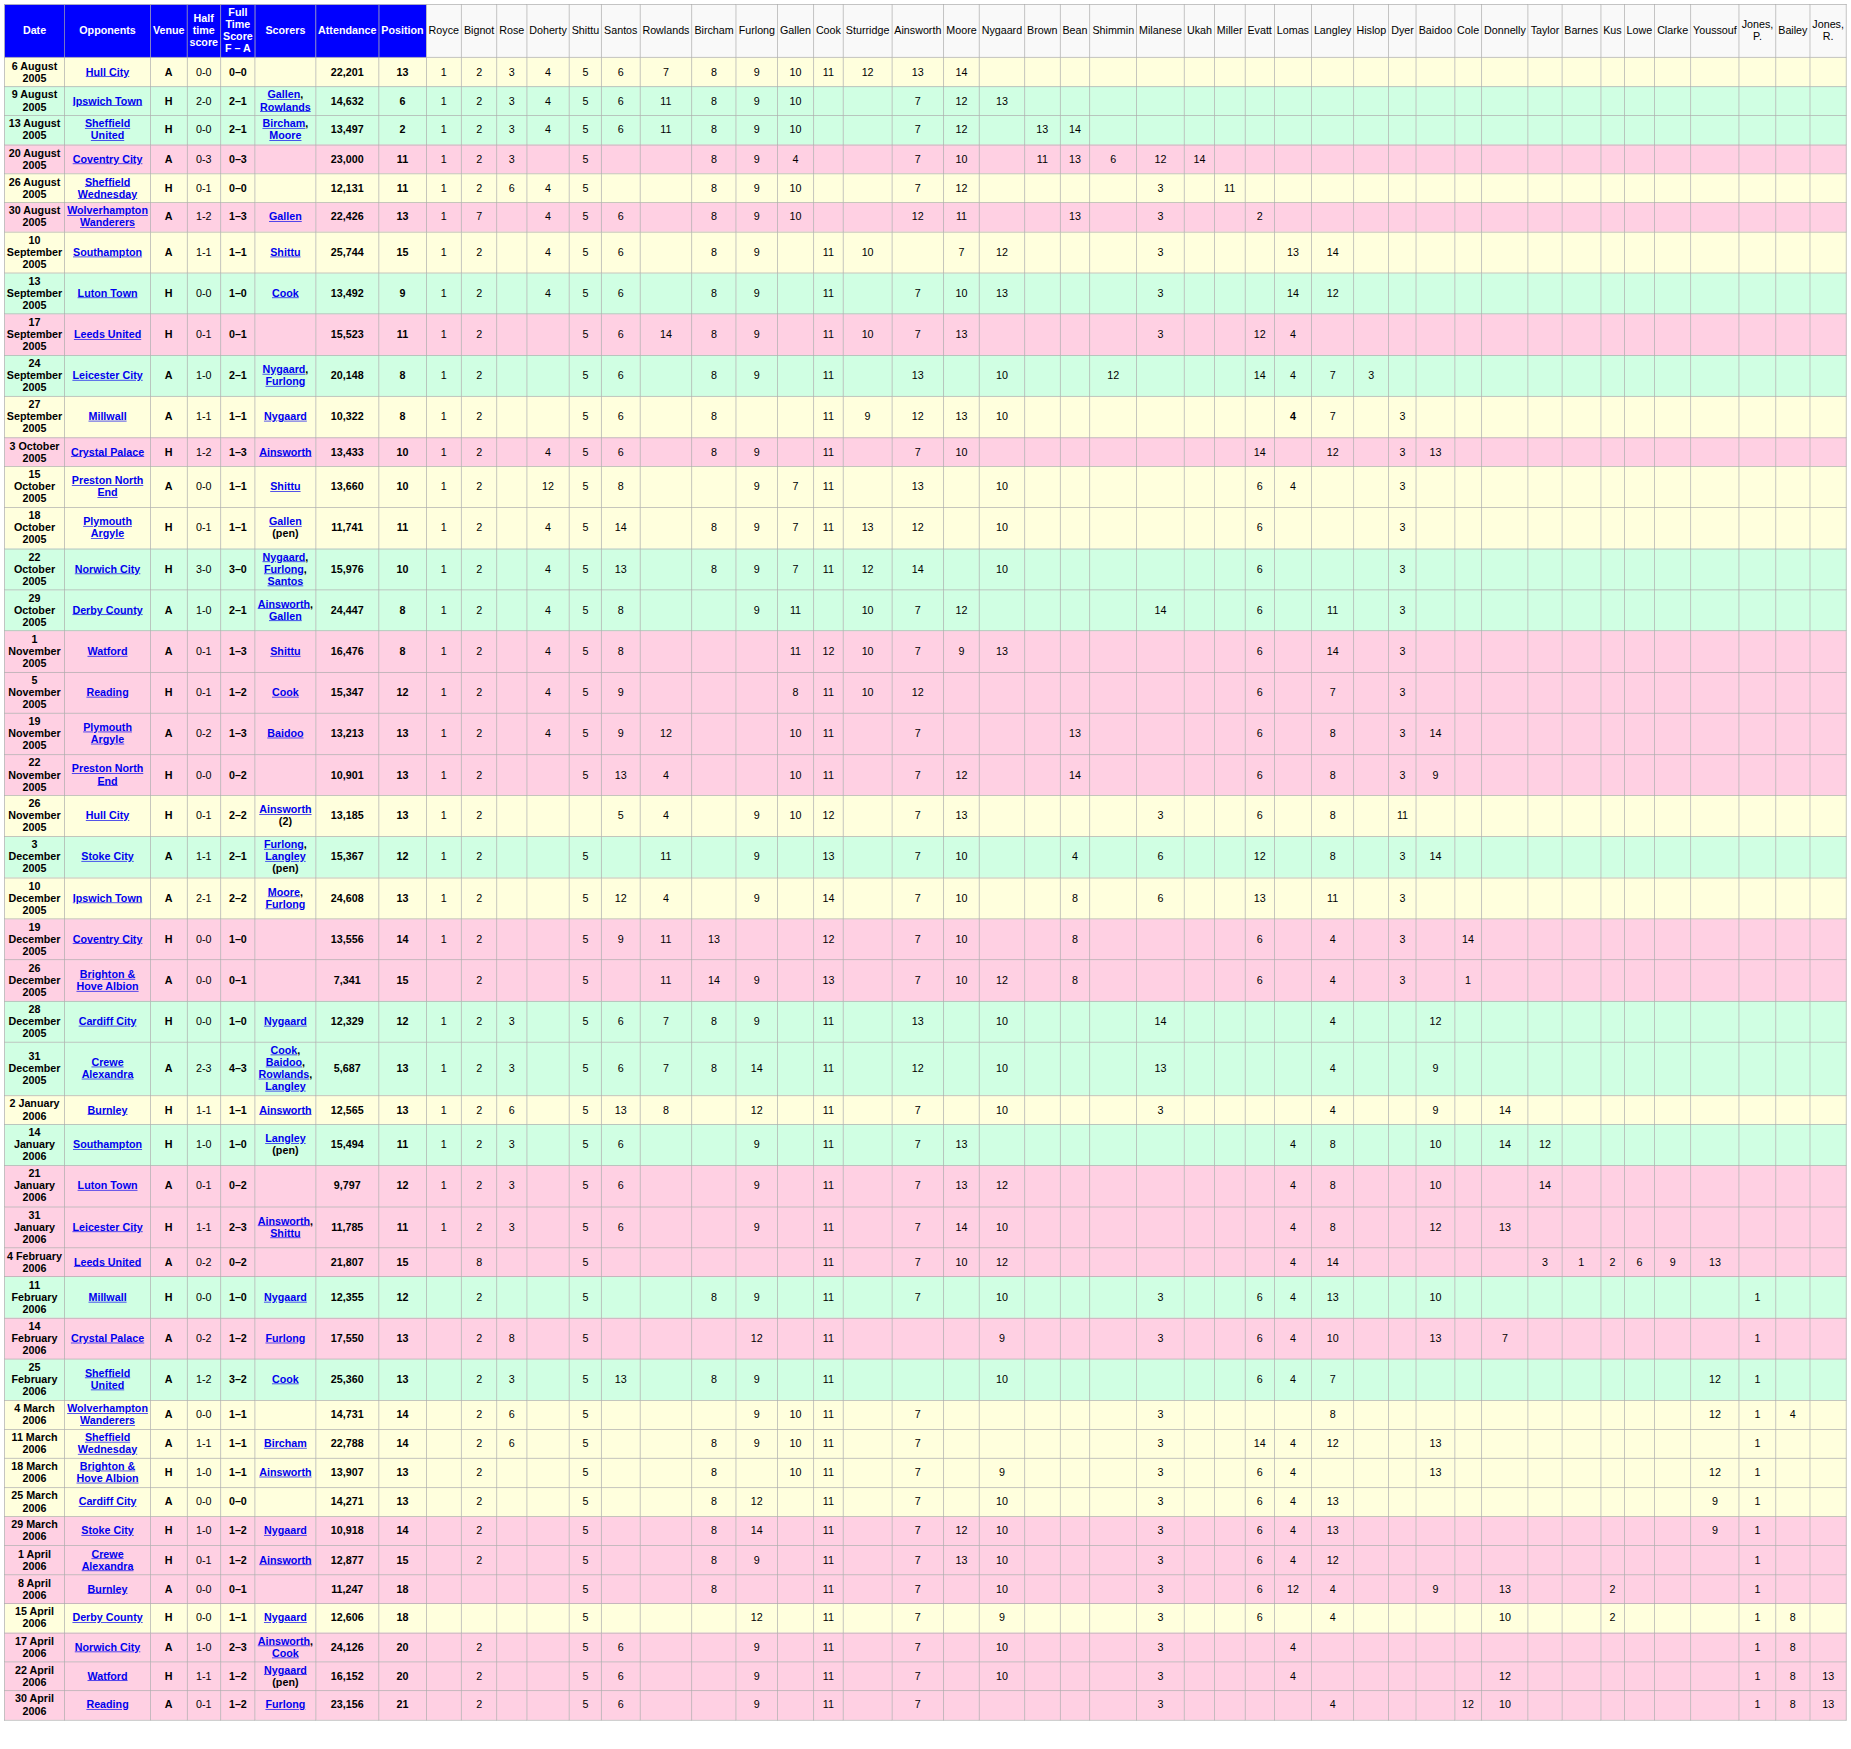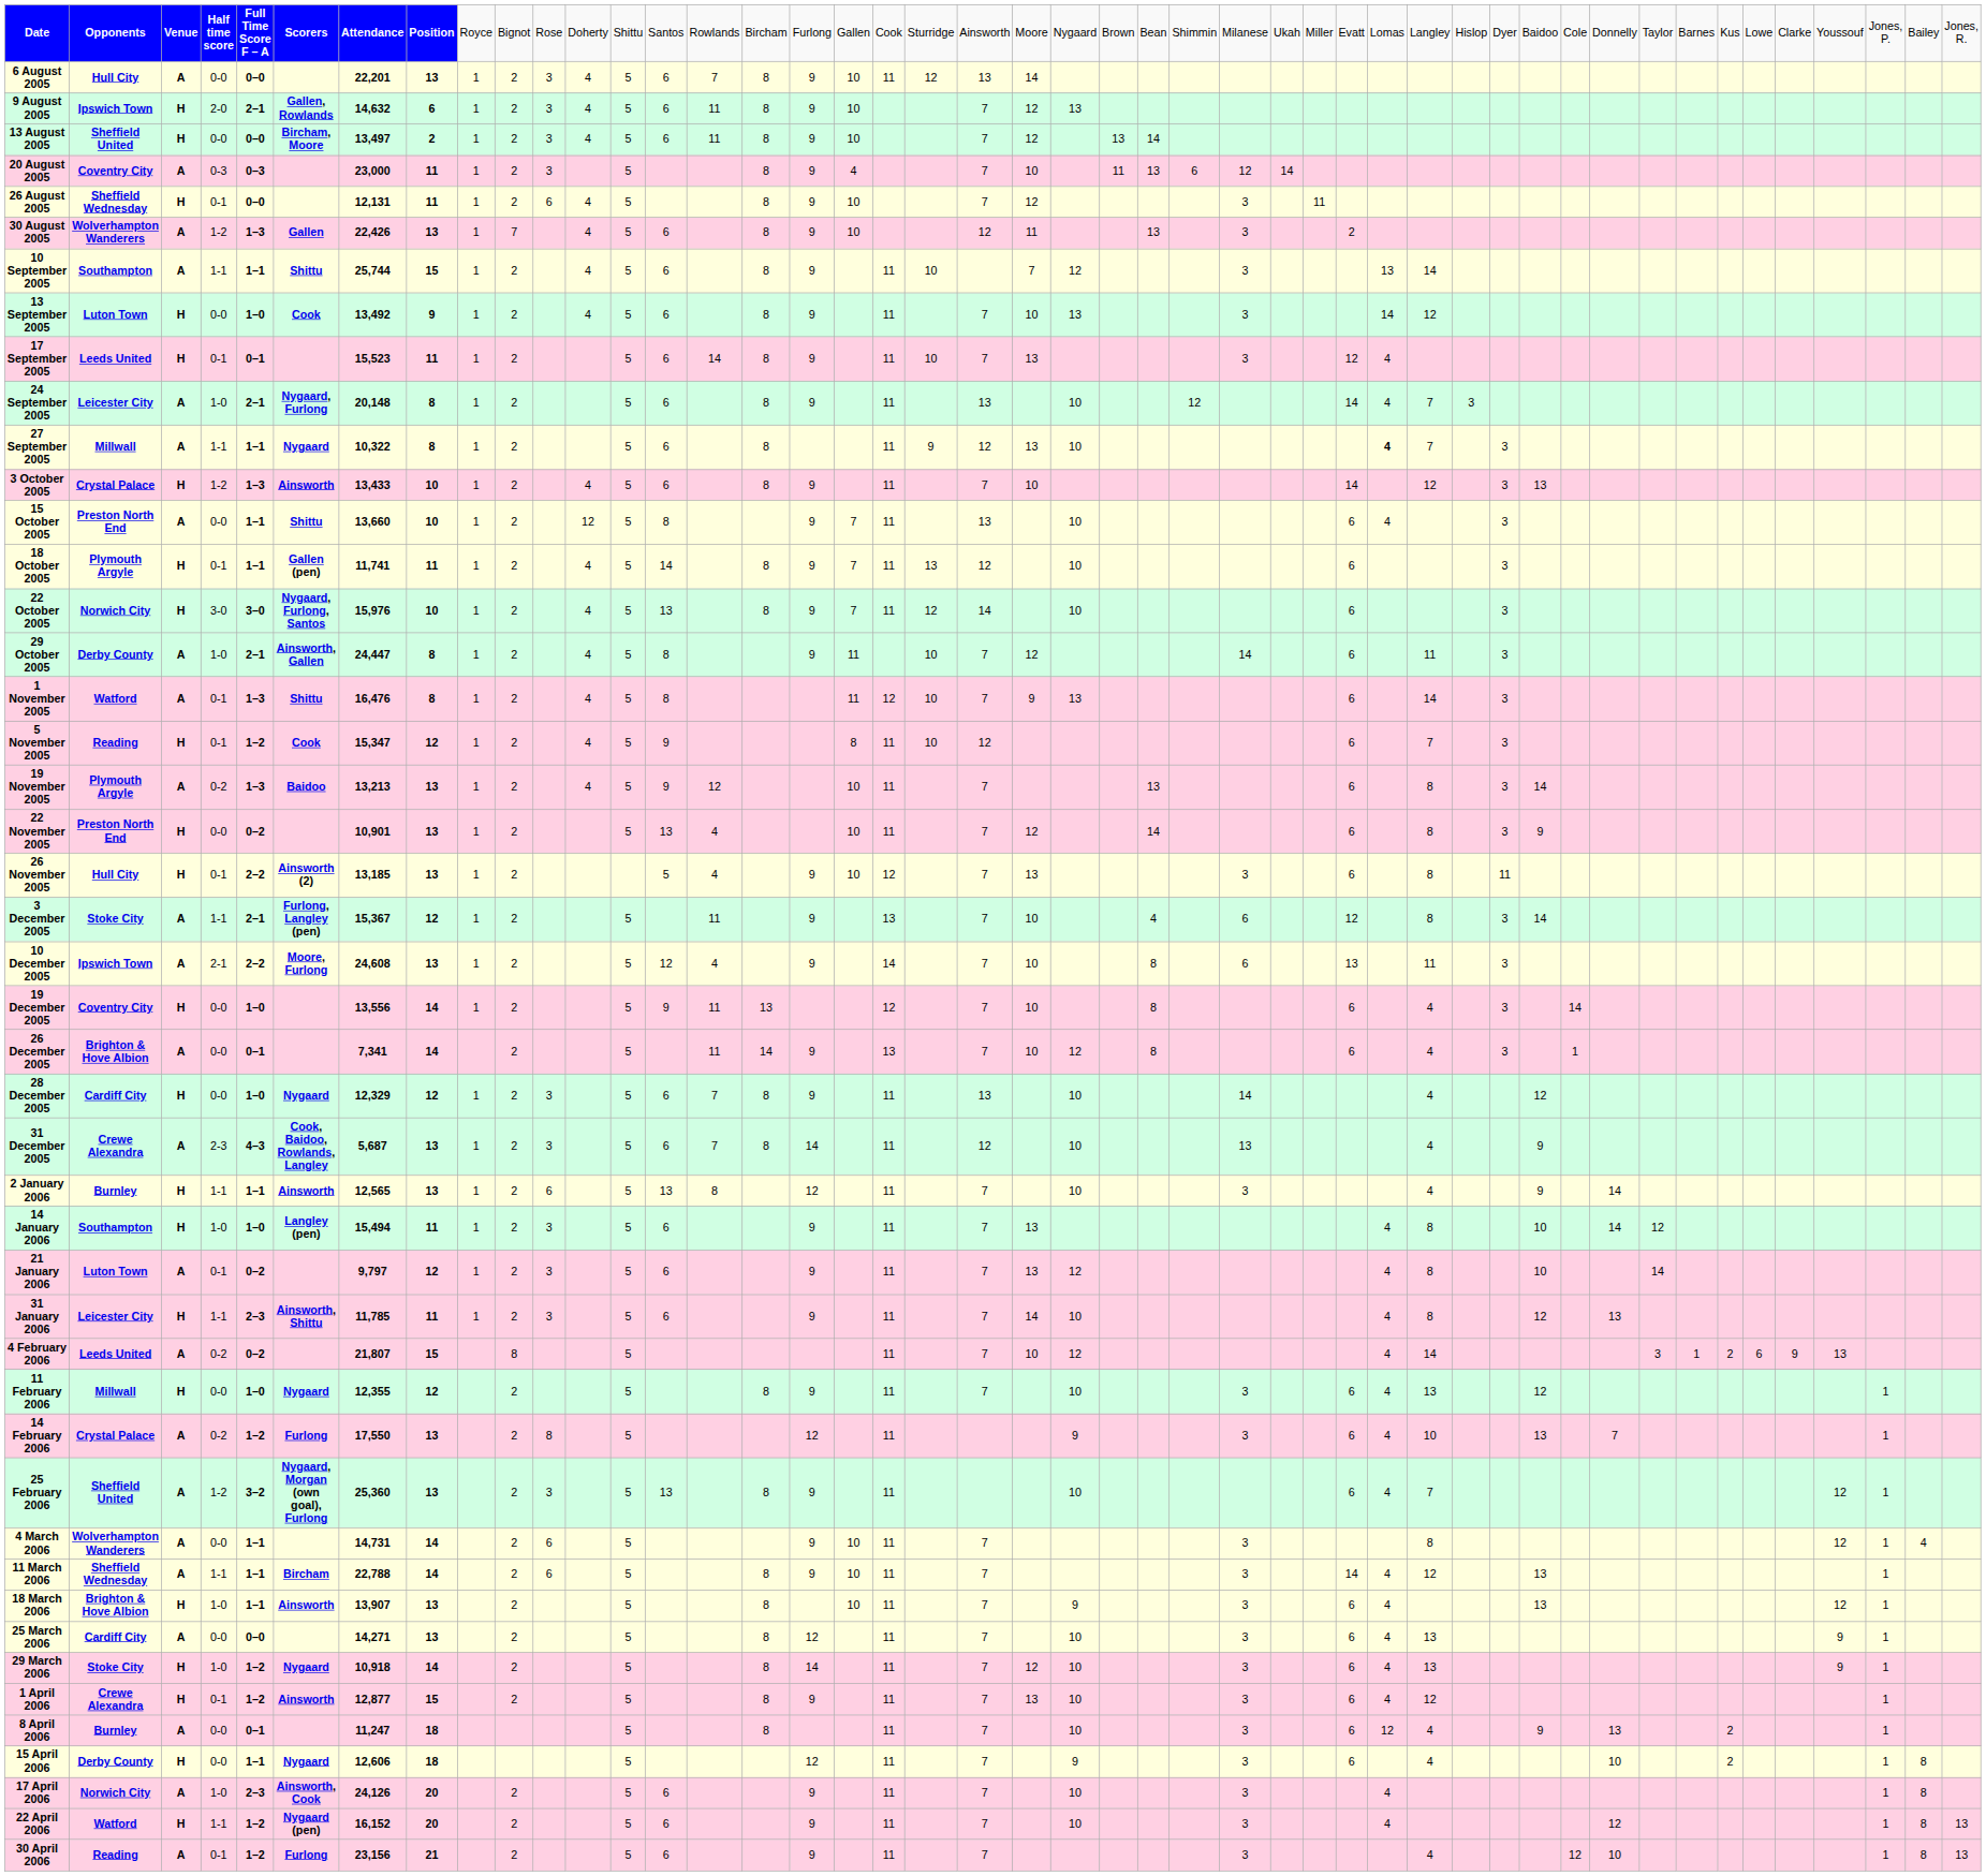13 August 2005 | column 5: 2–1 -> 0–0
26 December 2005 | column 8: 15 -> 14
11 February 2006 | column 35: 10 -> 12
25 February 2006 | column 6: Cook -> Nygaard, Morgan (own goal), Furlong
